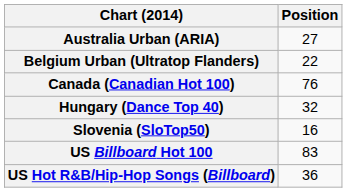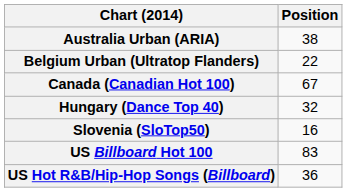Australia Urban (ARIA) | Position: 27 -> 38
Canada (Canadian Hot 100) | Position: 76 -> 67
